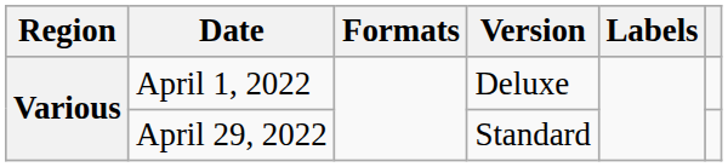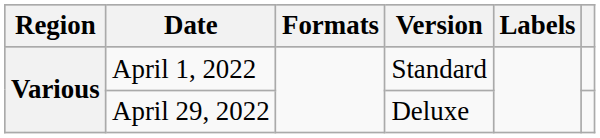April 1, 2022 | Version: Deluxe -> Standard
April 29, 2022 | Version: Standard -> Deluxe
